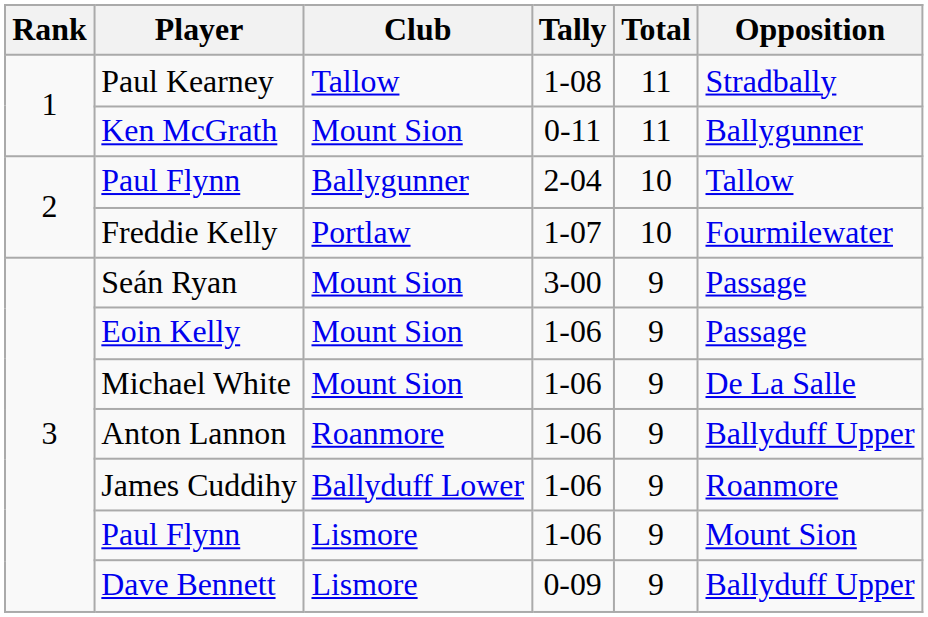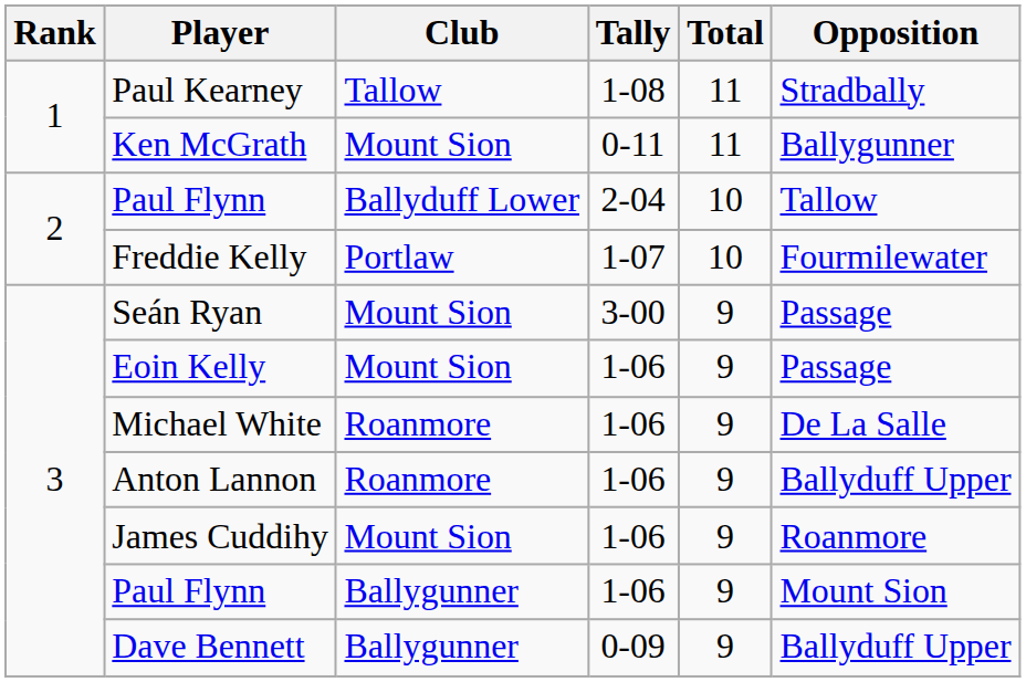Paul Flynn / 2-04 | Club: Ballygunner -> Ballyduff Lower
Michael White | Club: Mount Sion -> Roanmore
James Cuddihy | Club: Ballyduff Lower -> Mount Sion
Paul Flynn / 1-06 | Club: Lismore -> Ballygunner
Dave Bennett | Club: Lismore -> Ballygunner
